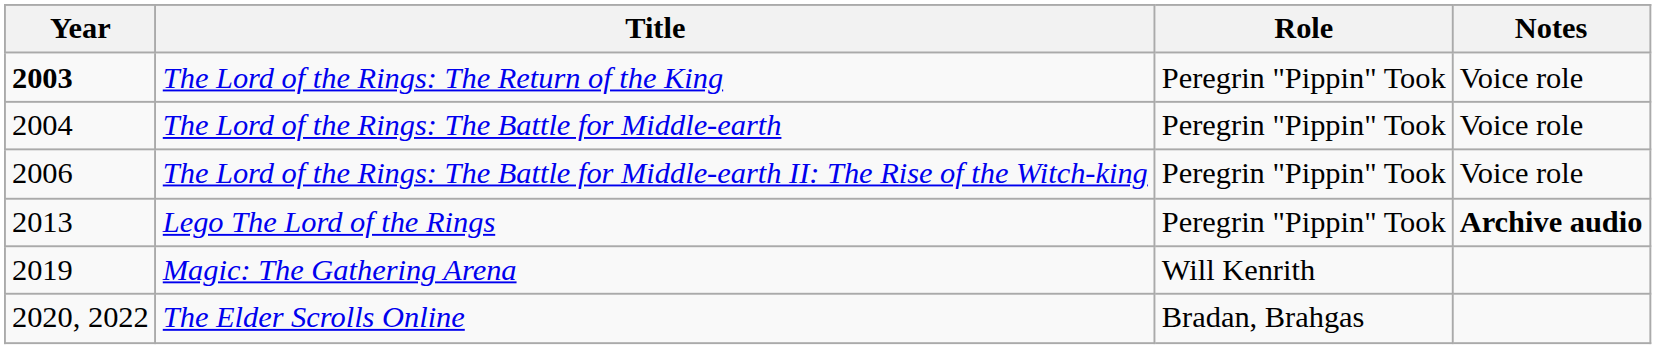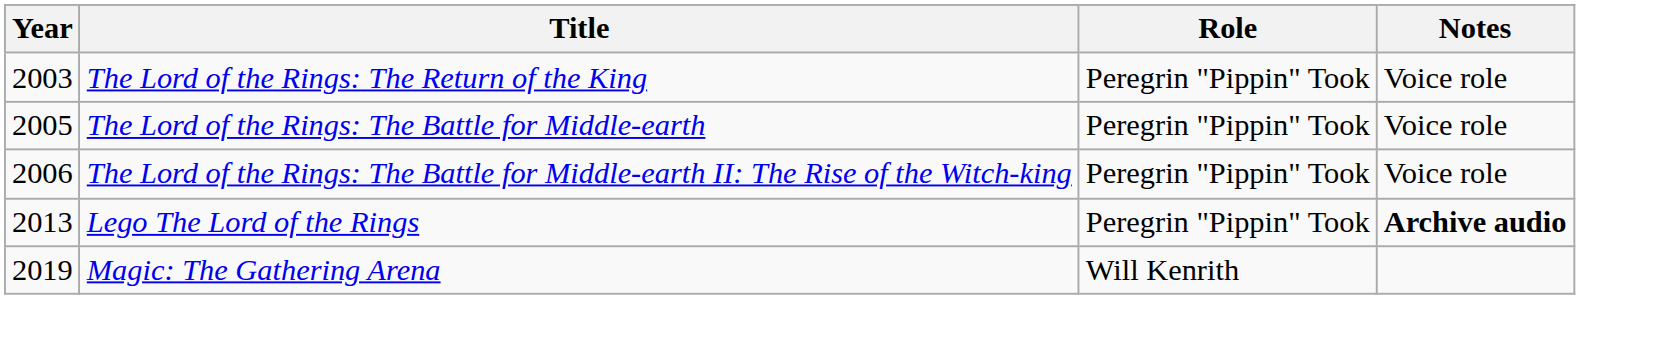The Lord of the Rings: The Return of the King | Year: bold -> normal
The Lord of the Rings: The Battle for Middle-earth | Year: 2004 -> 2005
- row: 2020, 2022 | The Elder Scrolls Online | Bradan, Brahgas
